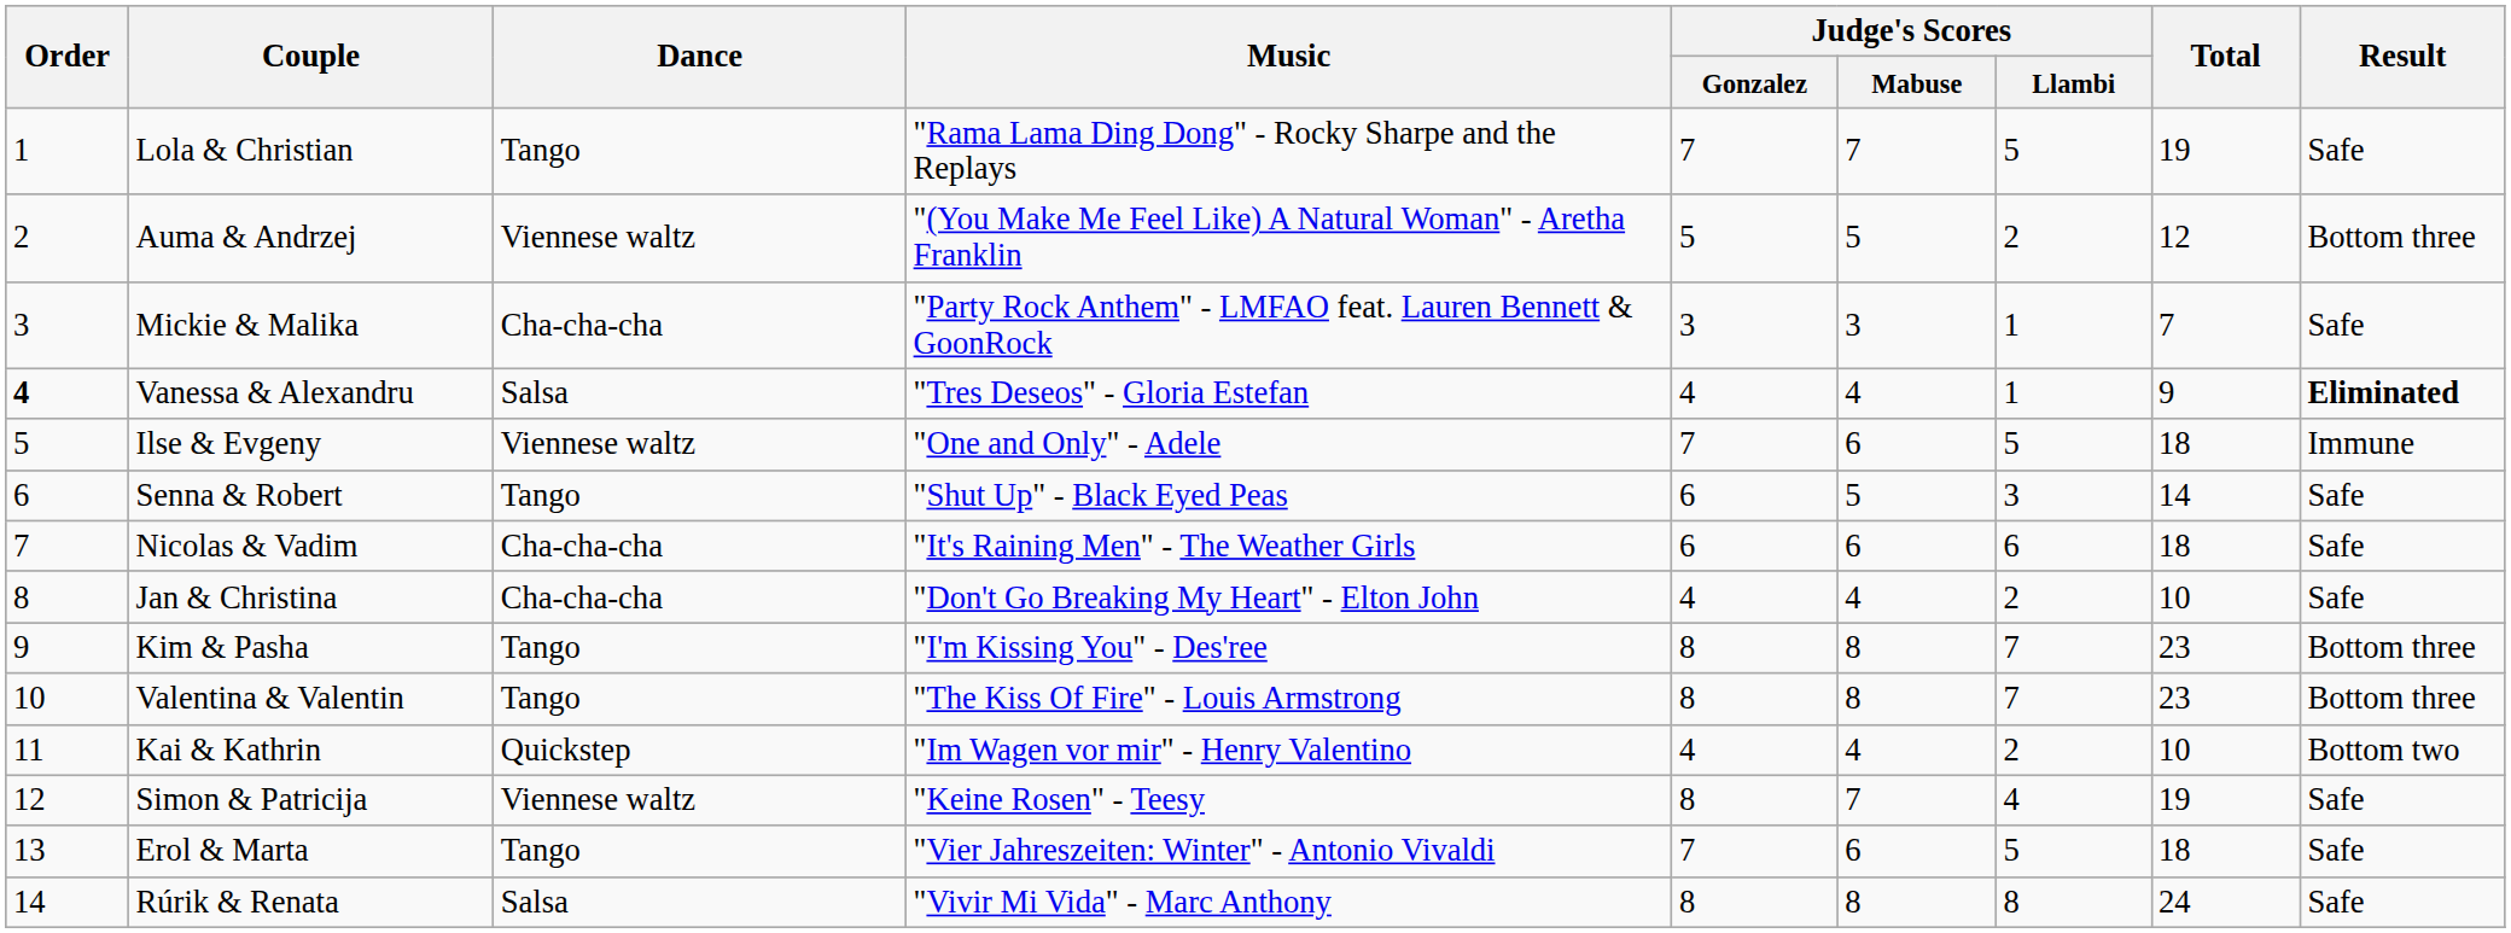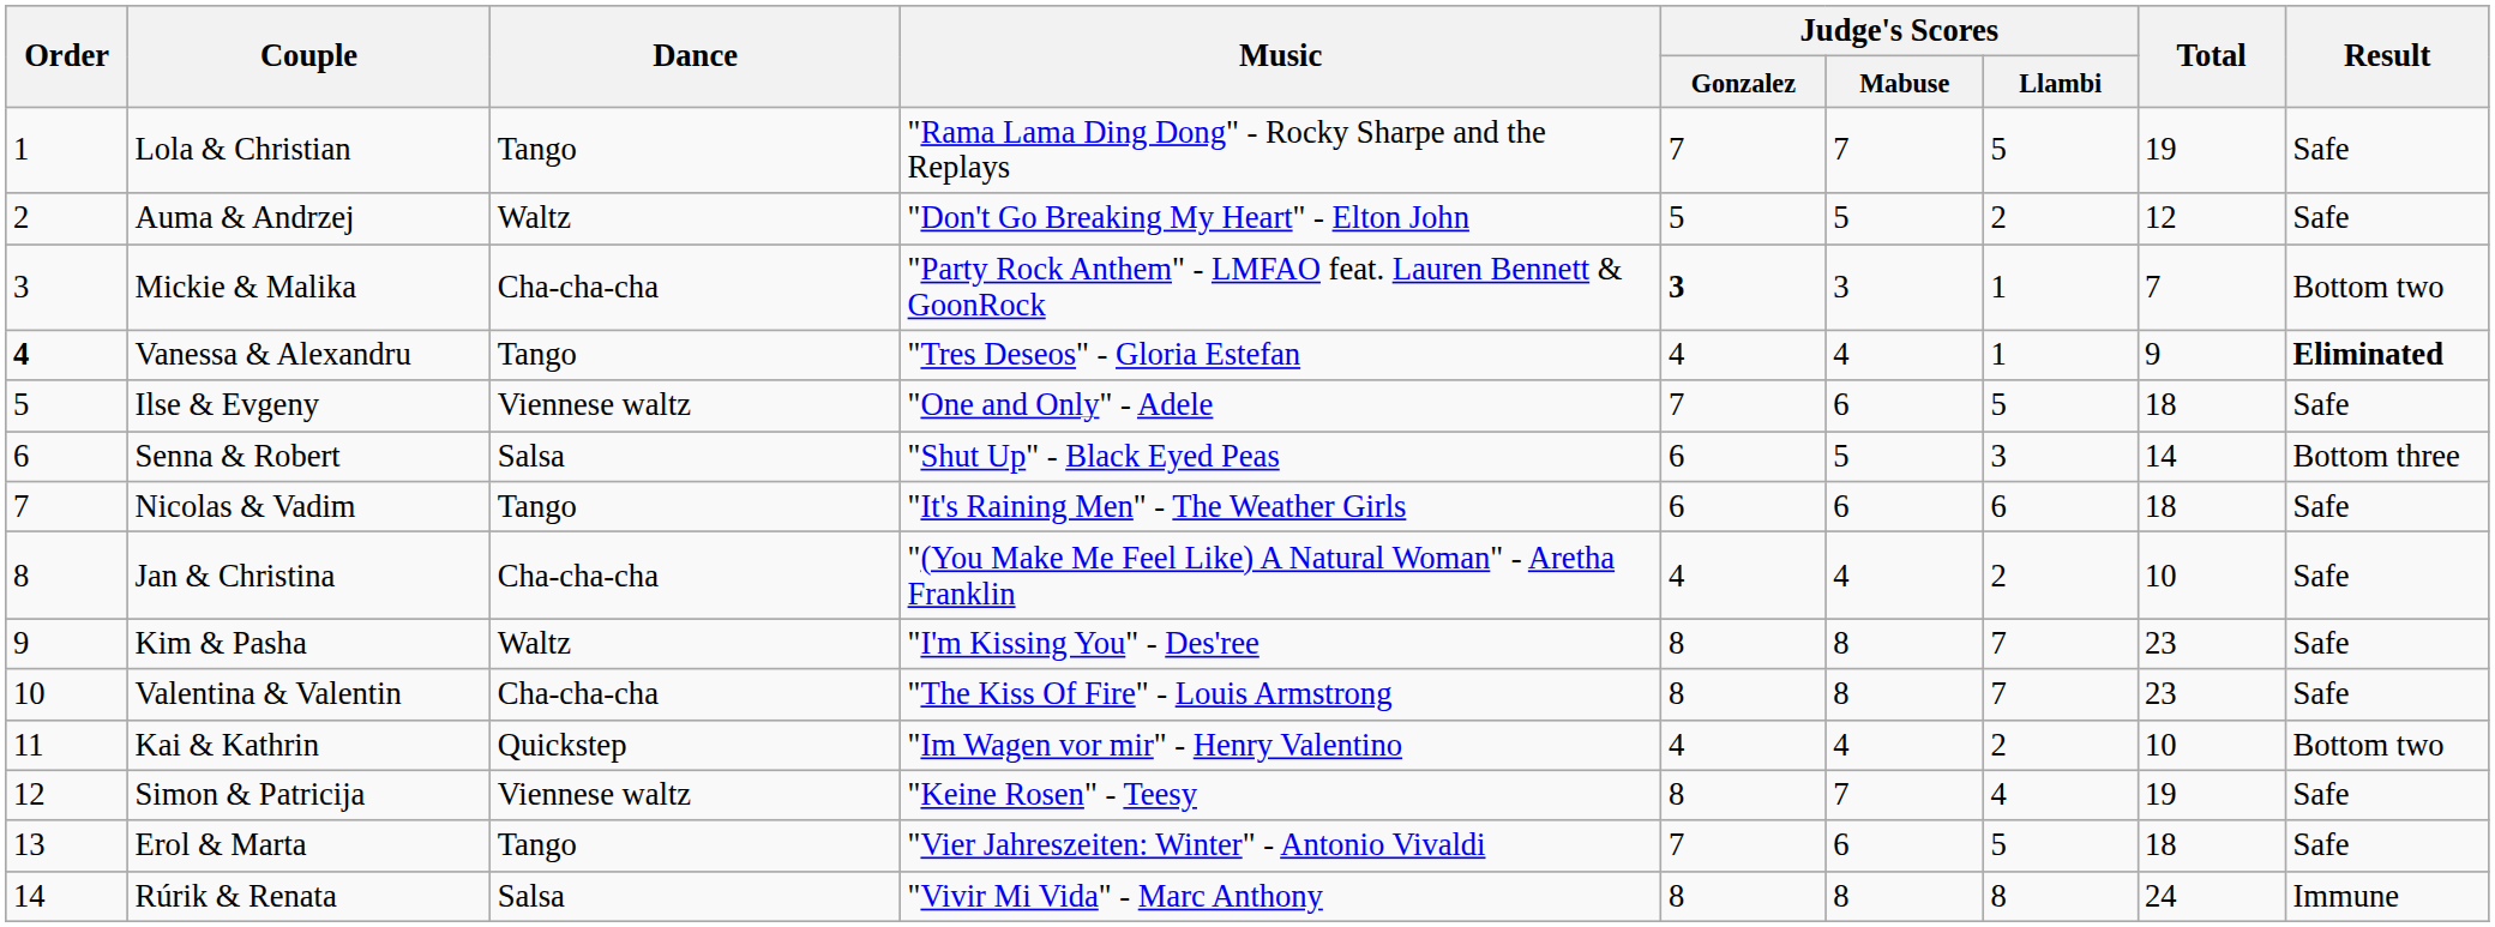Auma & Andrzej | Dance: Viennese waltz -> Waltz
Auma & Andrzej | Music: "(You Make Me Feel Like) A Natural Woman" - Aretha Franklin -> "Don't Go Breaking My Heart" - Elton John
Auma & Andrzej | Result: Bottom three -> Safe
Mickie & Malika | Judge's Scores / Gonzalez: normal -> bold
Mickie & Malika | Result: Safe -> Bottom two
Vanessa & Alexandru | Dance: Salsa -> Tango
Ilse & Evgeny | Result: Immune -> Safe
Senna & Robert | Dance: Tango -> Salsa
Senna & Robert | Result: Safe -> Bottom three
Nicolas & Vadim | Dance: Cha-cha-cha -> Tango
Jan & Christina | Music: "Don't Go Breaking My Heart" - Elton John -> "(You Make Me Feel Like) A Natural Woman" - Aretha Franklin
Kim & Pasha | Dance: Tango -> Waltz
Kim & Pasha | Result: Bottom three -> Safe
Valentina & Valentin | Dance: Tango -> Cha-cha-cha
Valentina & Valentin | Result: Bottom three -> Safe
Rúrik & Renata | Result: Safe -> Immune
